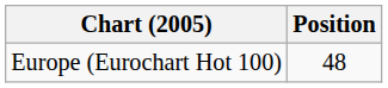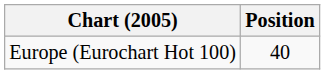Europe (Eurochart Hot 100) | Position: 48 -> 40
